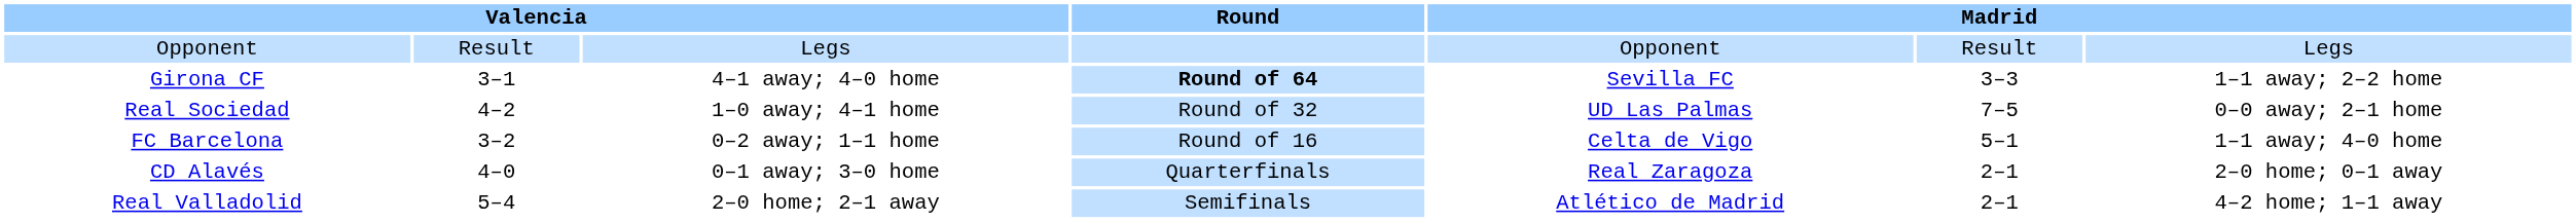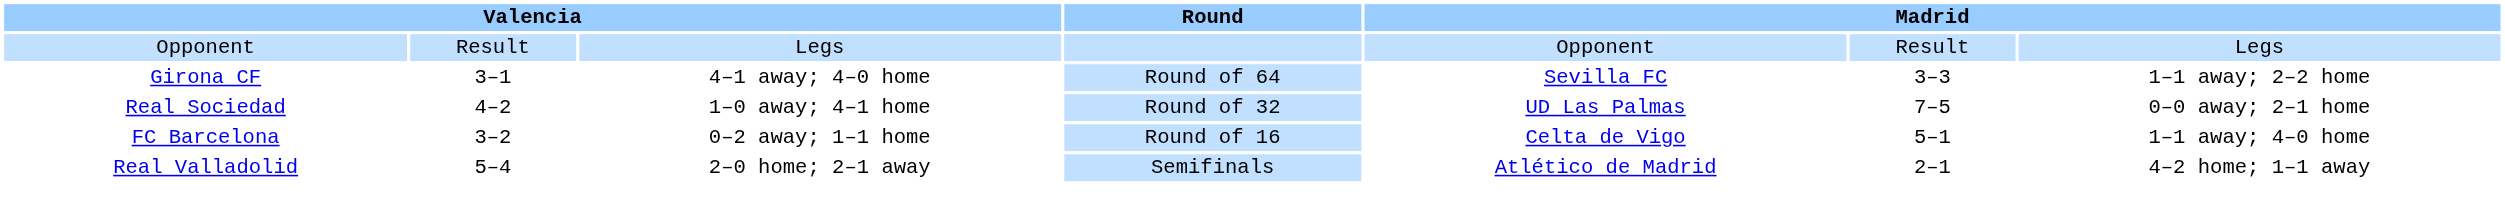Girona CF | Round: bold -> normal
- row: CD Alavés | 4–0 | 0–1 away; 3–0 home | Quarterfinals | Real Zaragoza | 2–1 | 2–0 home; 0–1 away
